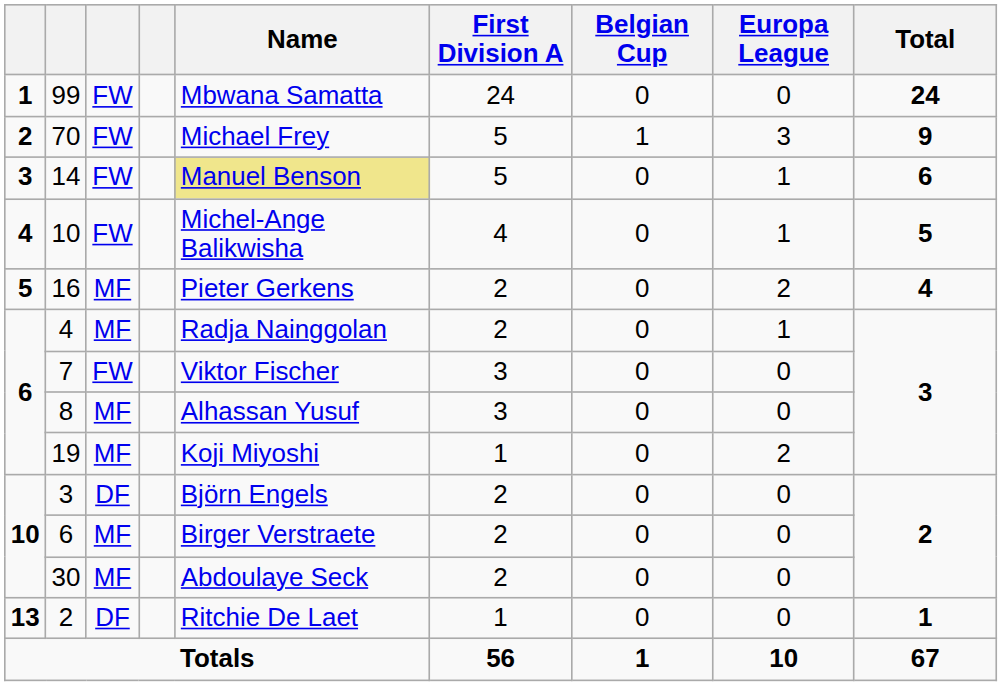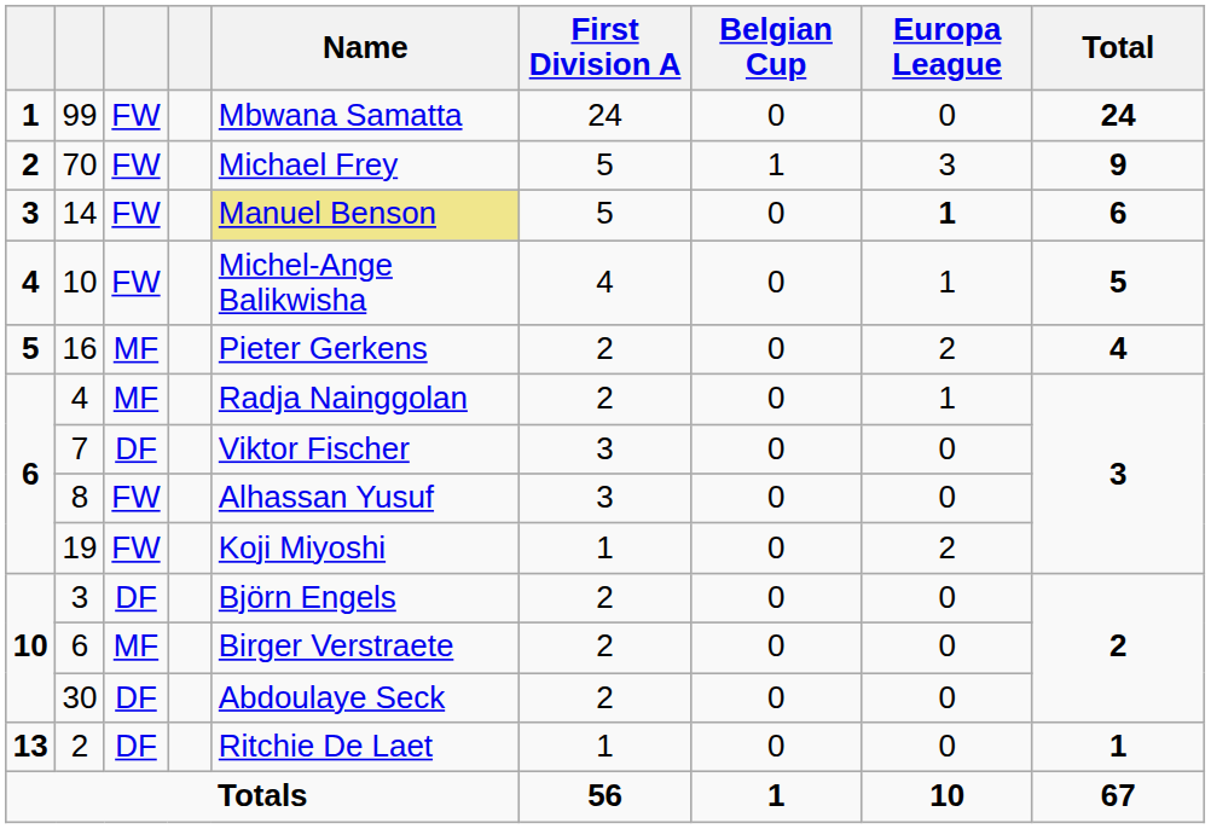14 | Europa League: normal -> bold
7 | column 3: FW -> DF
8 | column 3: MF -> FW
19 | column 3: MF -> FW
30 | column 3: MF -> DF
